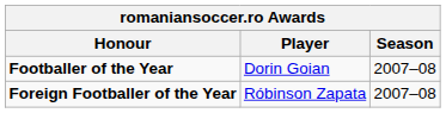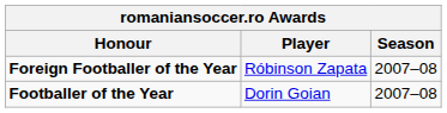rows swapped: Footballer of the Year <-> Foreign Footballer of the Year
